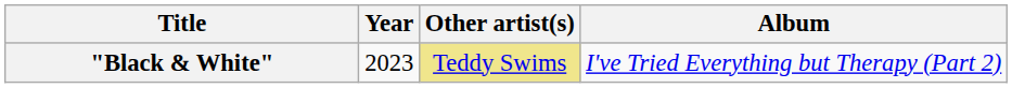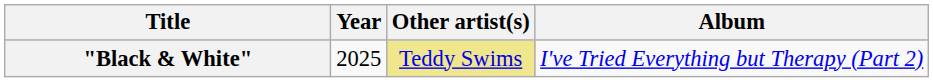"Black & White" | Year: 2023 -> 2025
